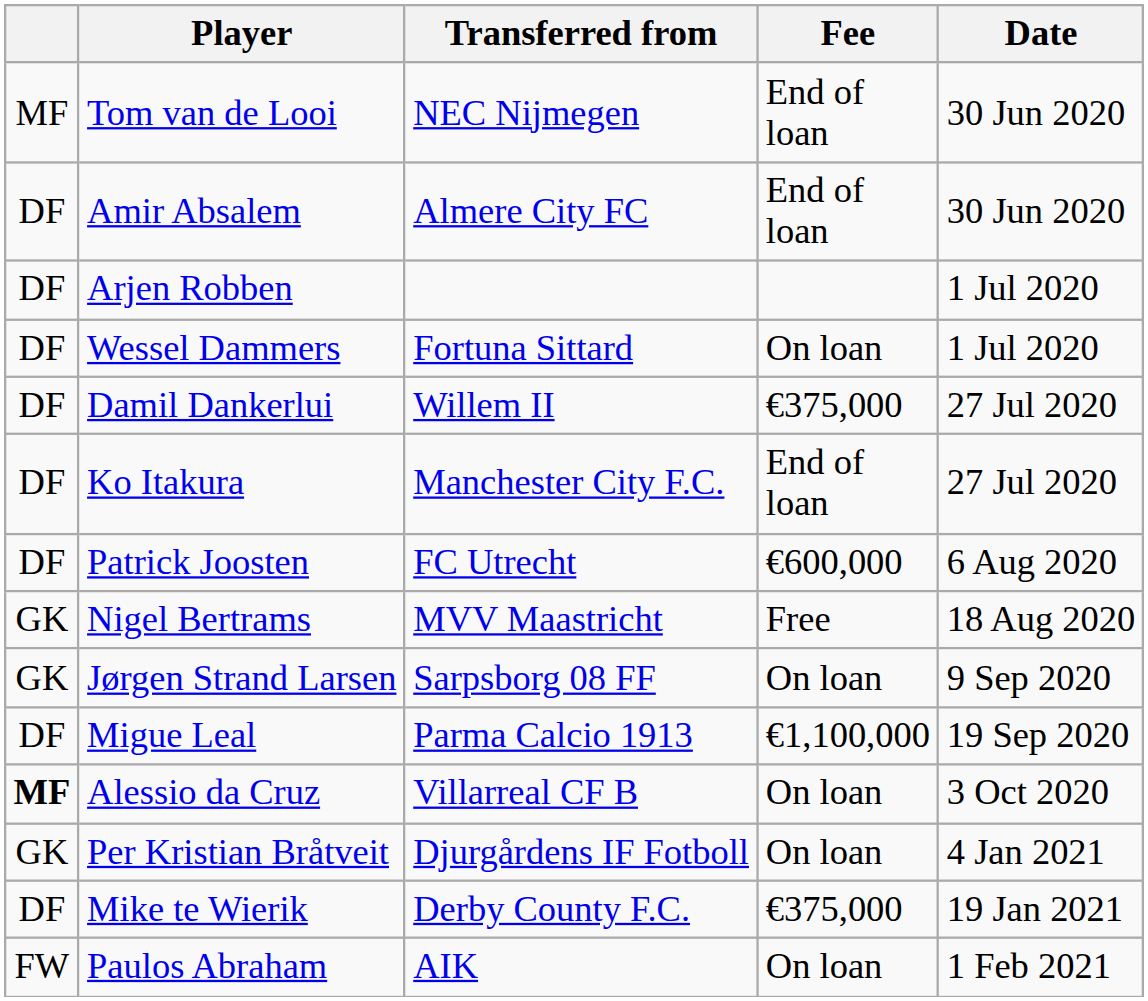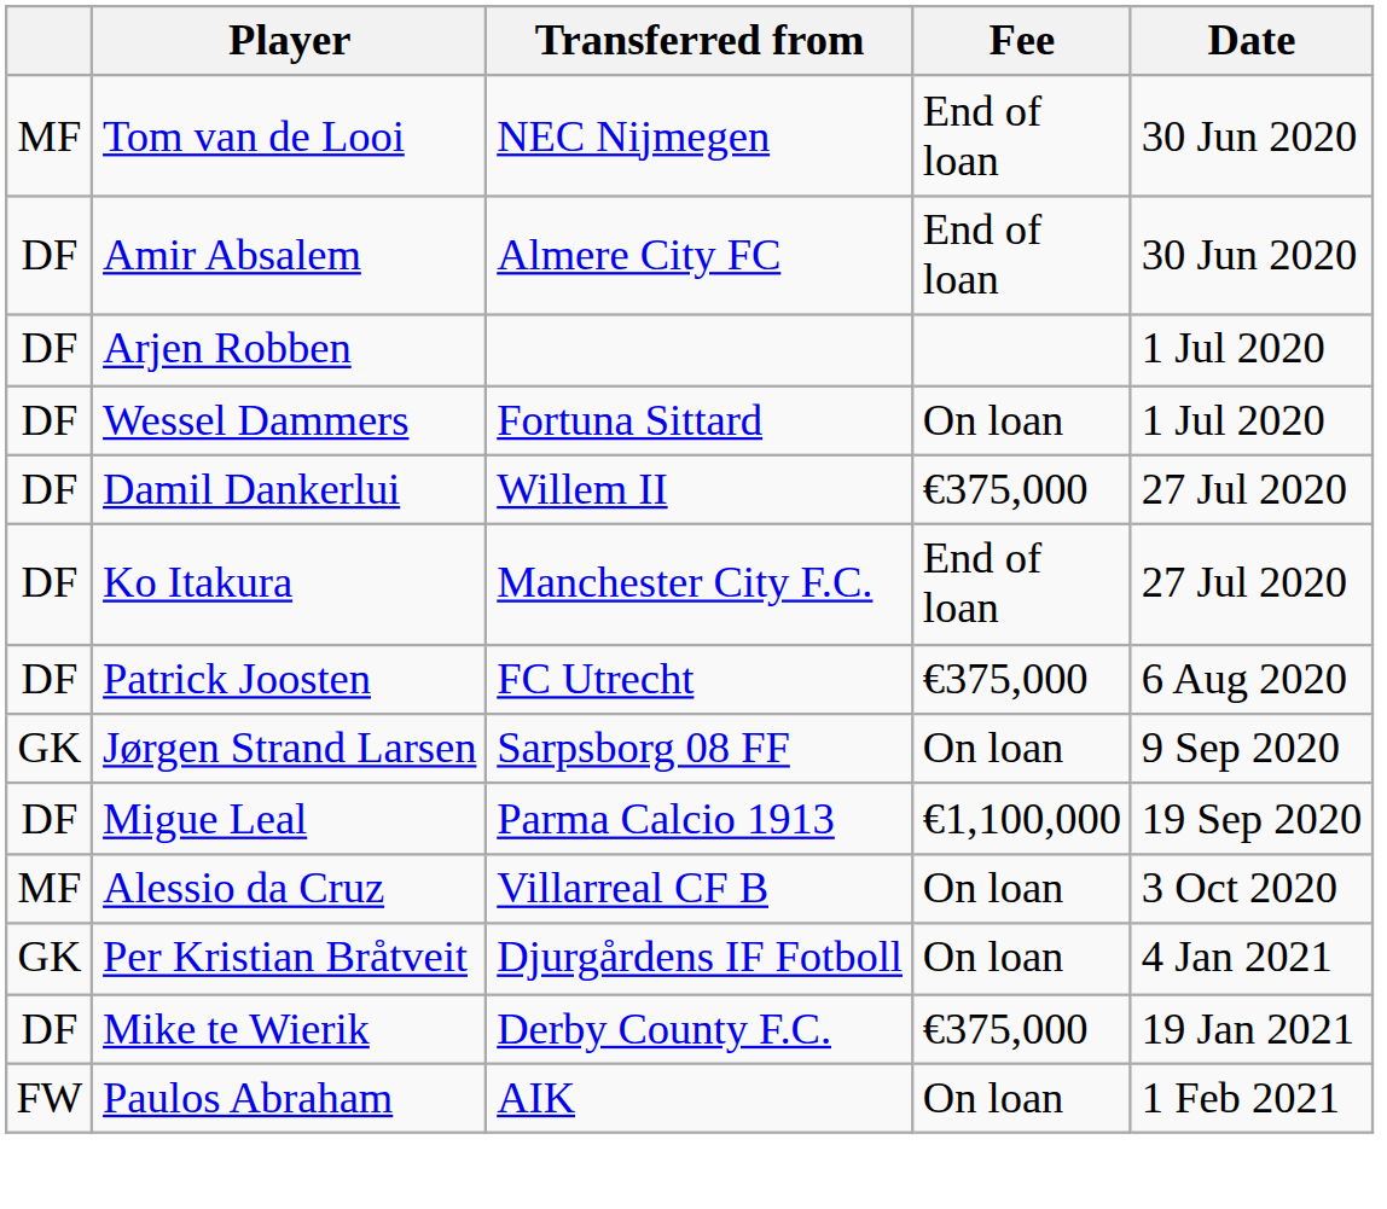Patrick Joosten | Fee: €600,000 -> €375,000
- row: GK | Nigel Bertrams | MVV Maastricht | Free | 18 Aug 2020
Alessio da Cruz | column 1: bold -> normal
